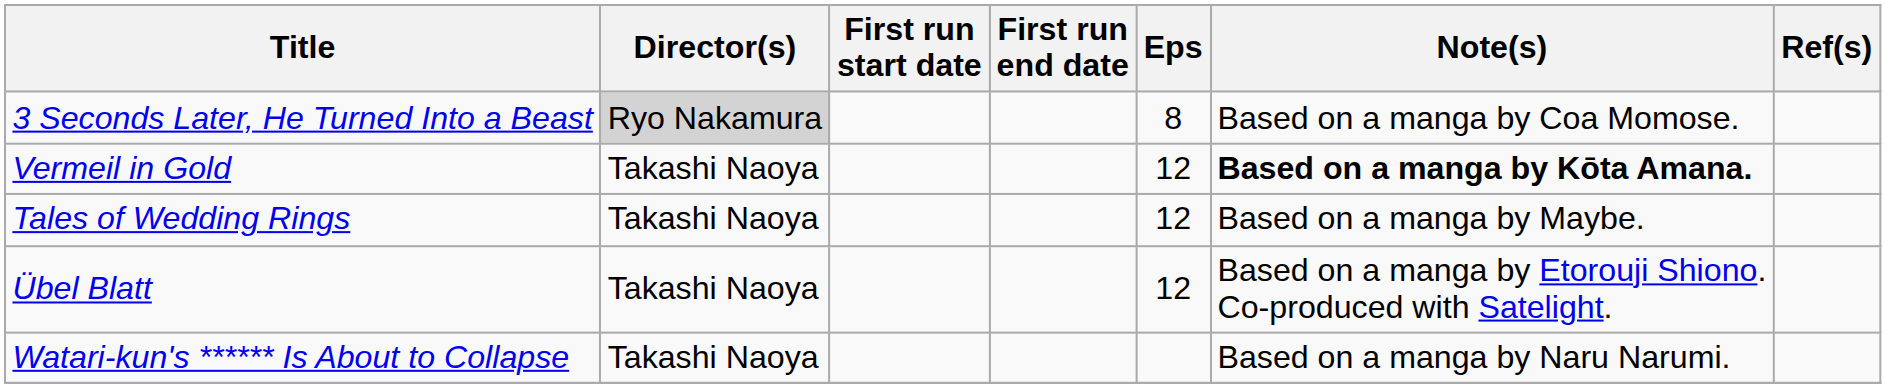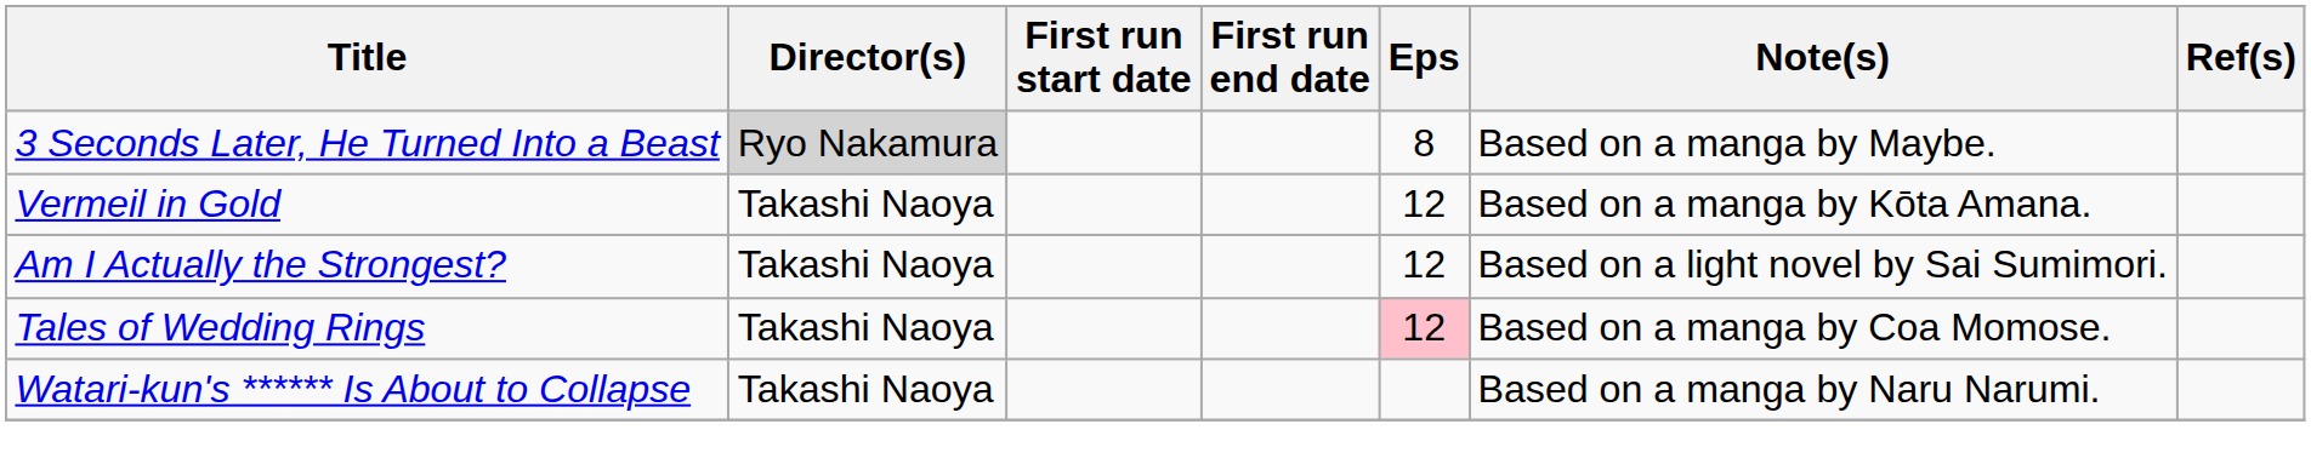3 Seconds Later, He Turned Into a Beast | Note(s): Based on a manga by Coa Momose. -> Based on a manga by Maybe.
Vermeil in Gold | Note(s): bold -> normal
+ row: Am I Actually the Strongest? | Takashi Naoya | 12 | Based on a light novel by Sai Sumimori.
Tales of Wedding Rings | Eps: no background -> pink background
Tales of Wedding Rings | Note(s): Based on a manga by Maybe. -> Based on a manga by Coa Momose.
- row: Übel Blatt | Takashi Naoya | 12 | Based on a manga by Etorouji Shiono. Co-produced with Satelight.
